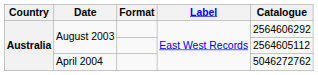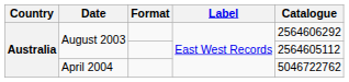April 2004 | Catalogue: 5046272762 -> 5046722762
